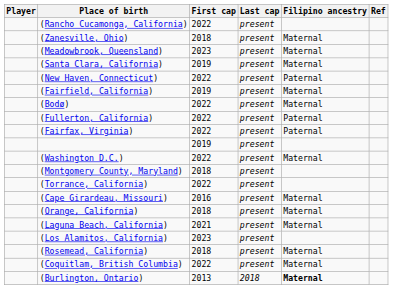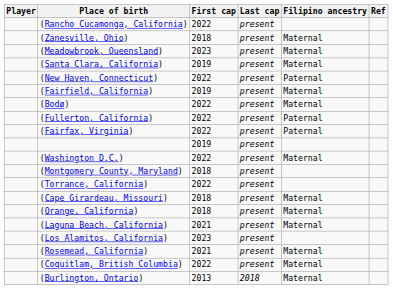(Cape Girardeau, Missouri) | First cap: 2016 -> 2018
(Rosemead, California) | First cap: 2018 -> 2021
(Burlington, Ontario) | Filipino ancestry: bold -> normal
